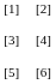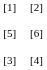rows swapped: [3] <-> [5]
